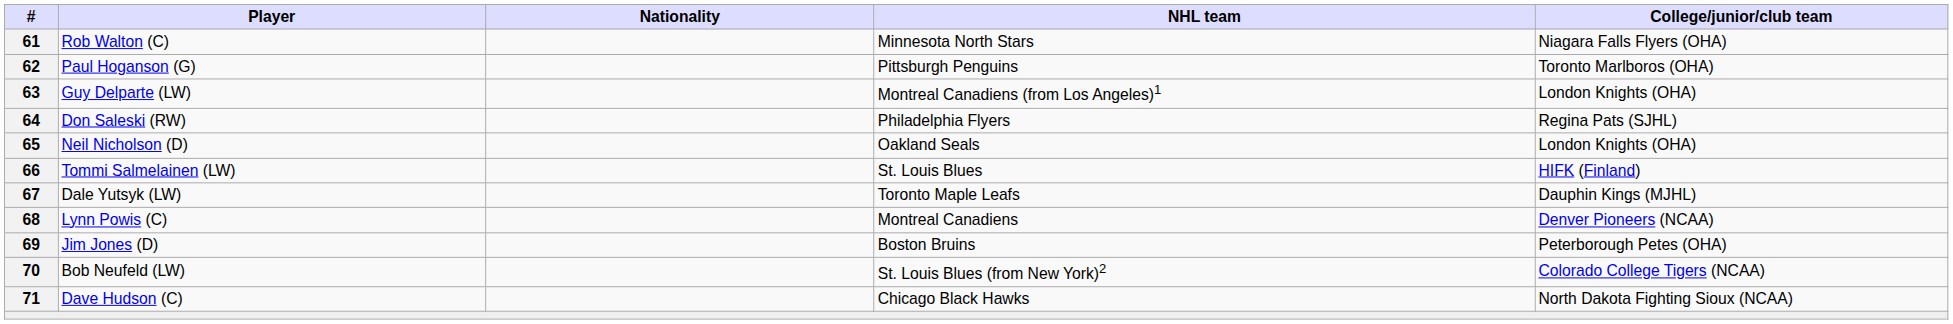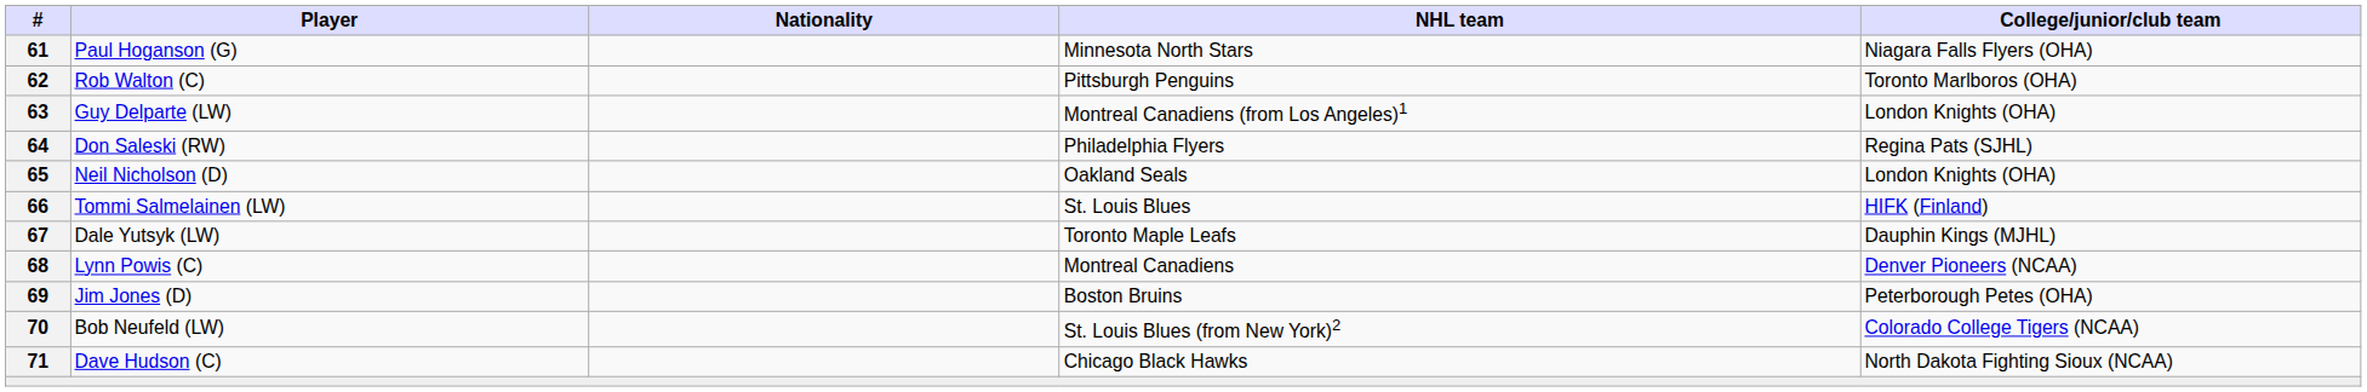61 | Player: Rob Walton (C) -> Paul Hoganson (G)
62 | Player: Paul Hoganson (G) -> Rob Walton (C)
